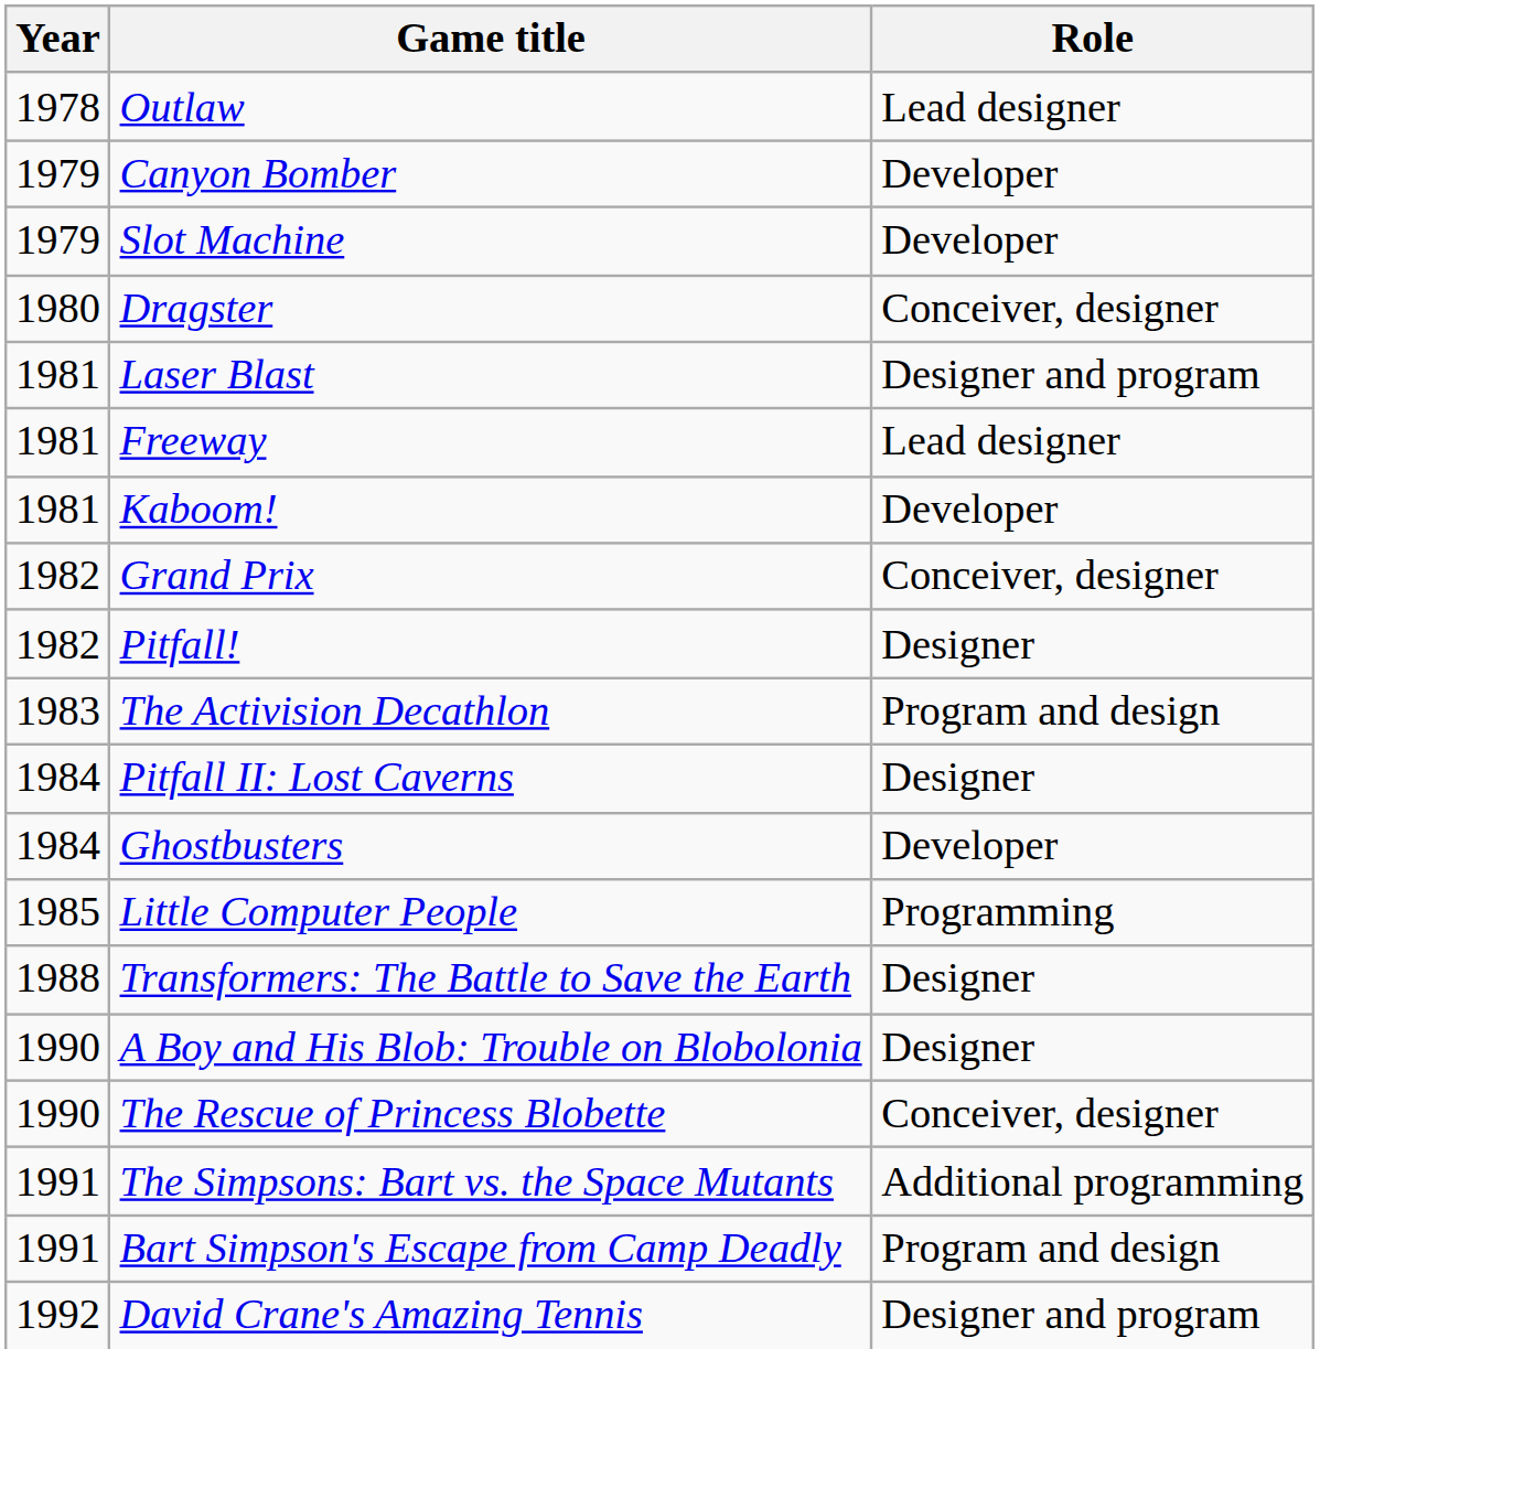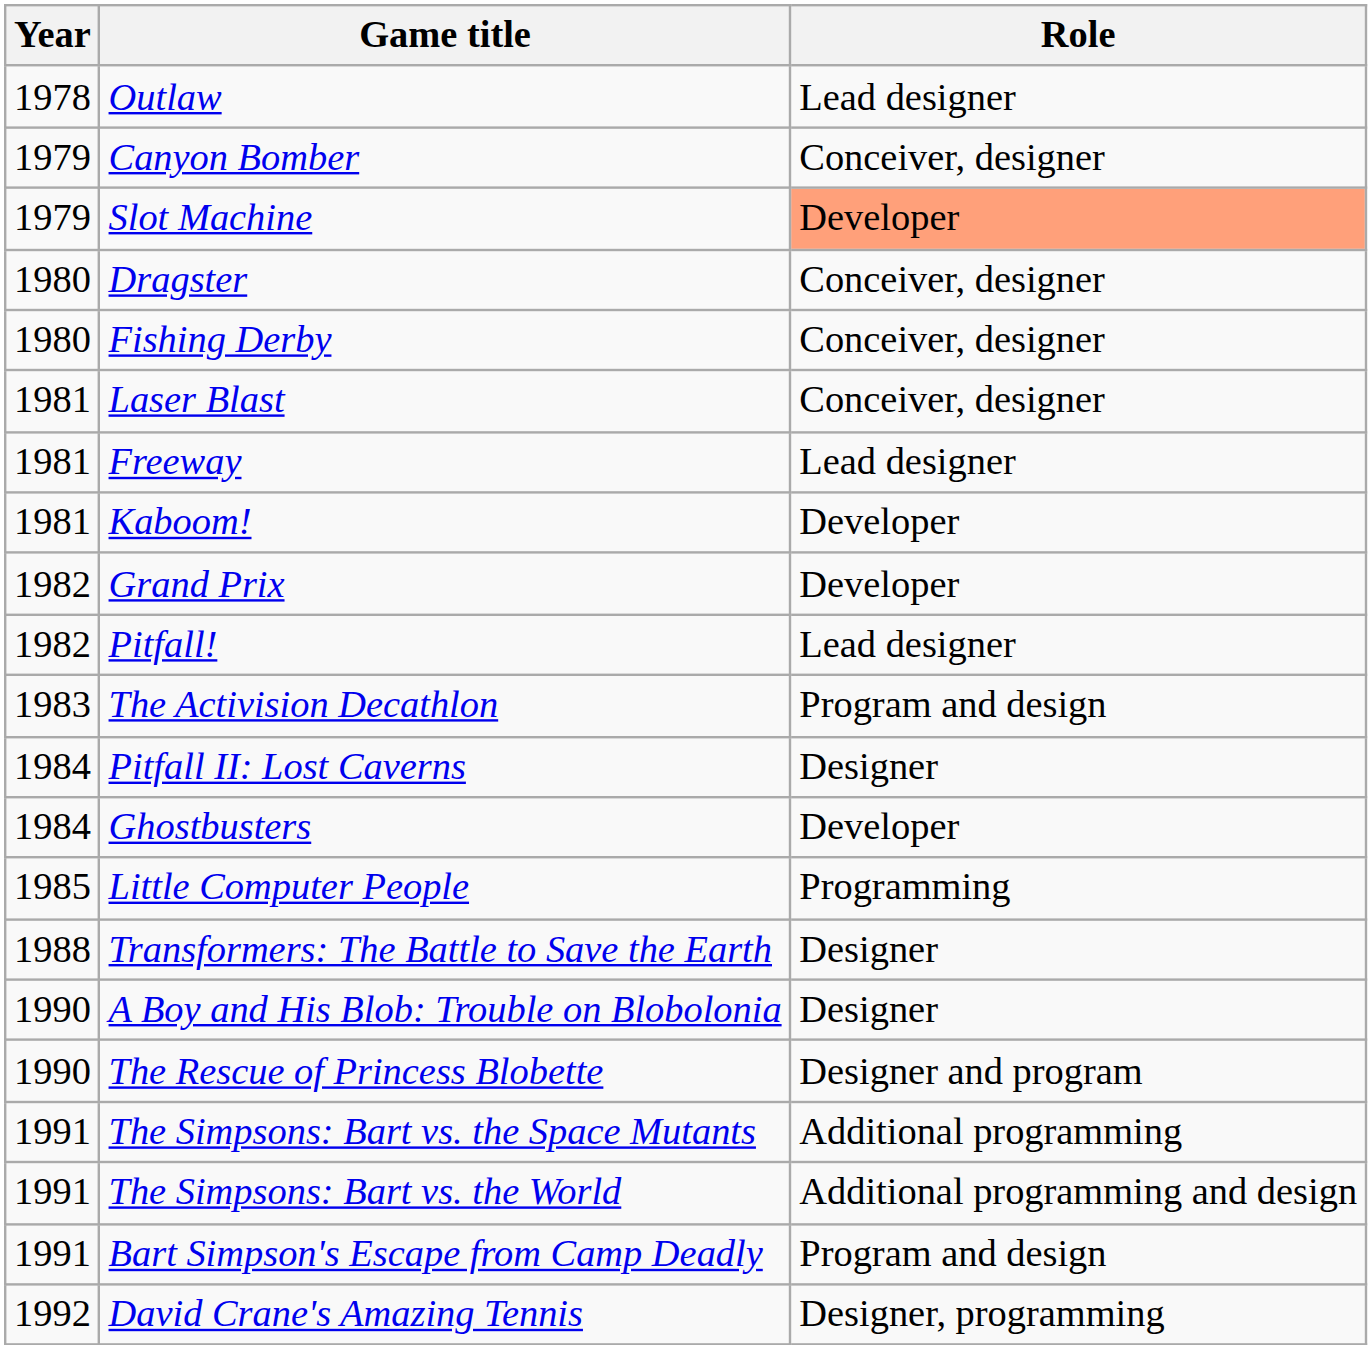Canyon Bomber | Role: Developer -> Conceiver, designer
Slot Machine | Role: no background -> lightsalmon background
+ row: 1980 | Fishing Derby | Conceiver, designer
Laser Blast | Role: Designer and program -> Conceiver, designer
Grand Prix | Role: Conceiver, designer -> Developer
Pitfall! | Role: Designer -> Lead designer
The Rescue of Princess Blobette | Role: Conceiver, designer -> Designer and program
+ row: 1991 | The Simpsons: Bart vs. the World | Additional programming and design
David Crane's Amazing Tennis | Role: Designer and program -> Designer, programming
